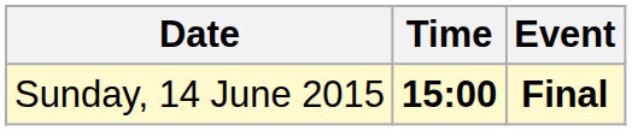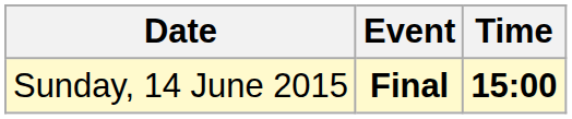columns swapped: Time <-> Event
